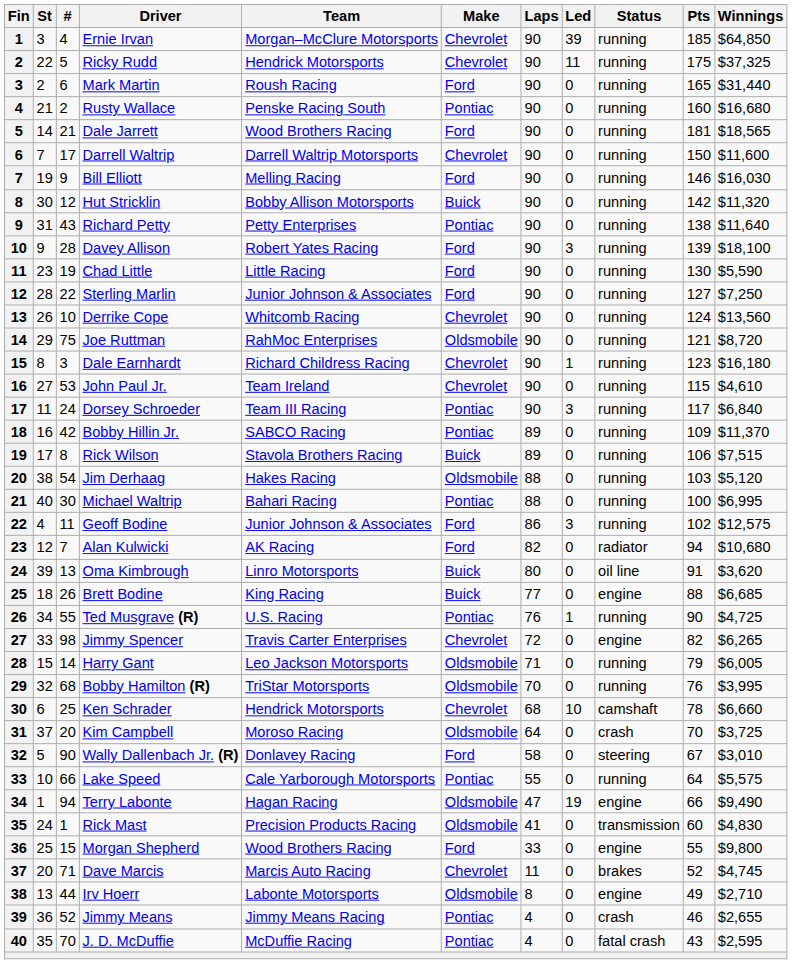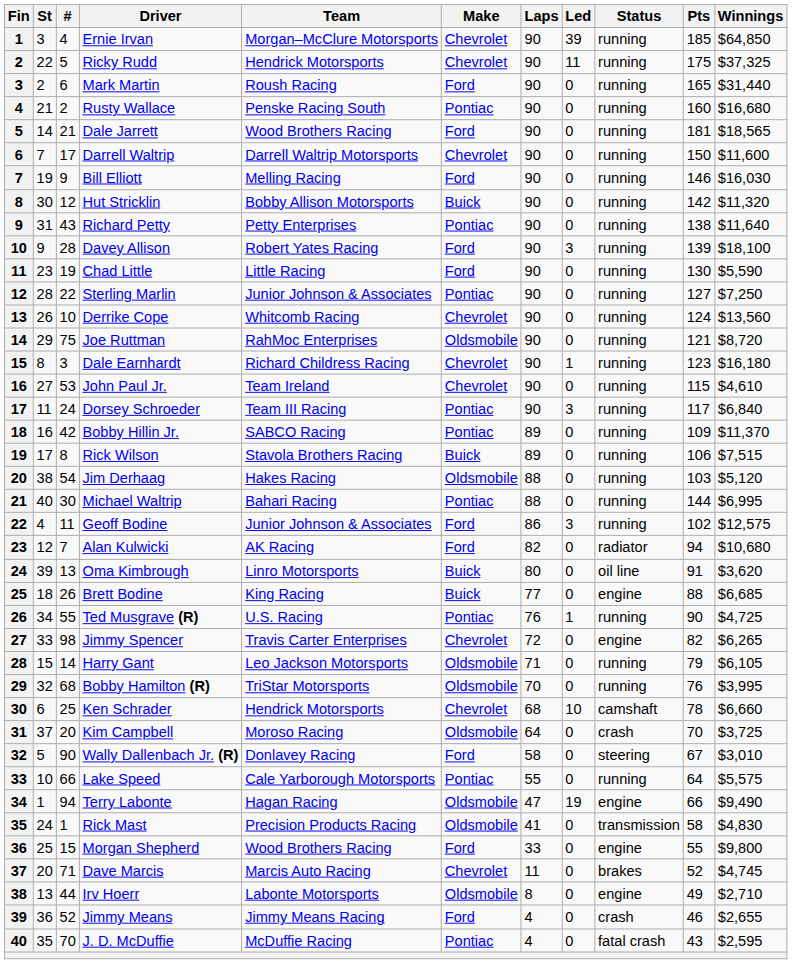Sterling Marlin | Make: Ford -> Pontiac
Michael Waltrip | Pts: 100 -> 144
Harry Gant | Winnings: $6,005 -> $6,105
Rick Mast | Pts: 60 -> 58
Jimmy Means | Make: Pontiac -> Ford
